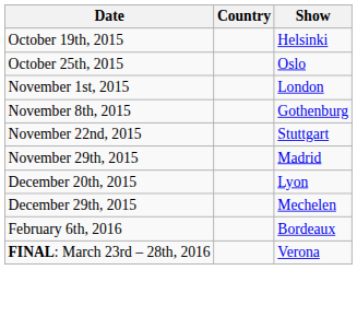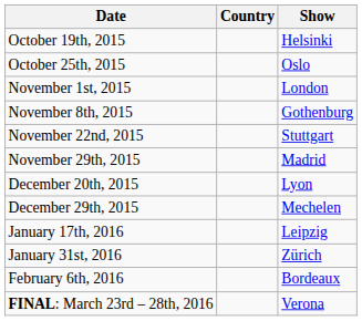+ row: January 17th, 2016 | Leipzig
+ row: January 31st, 2016 | Zürich
